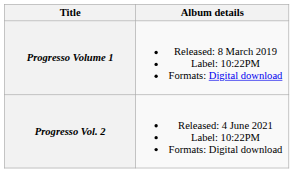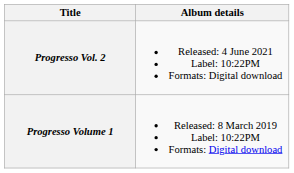rows swapped: Progresso Volume 1 <-> Progresso Vol. 2
